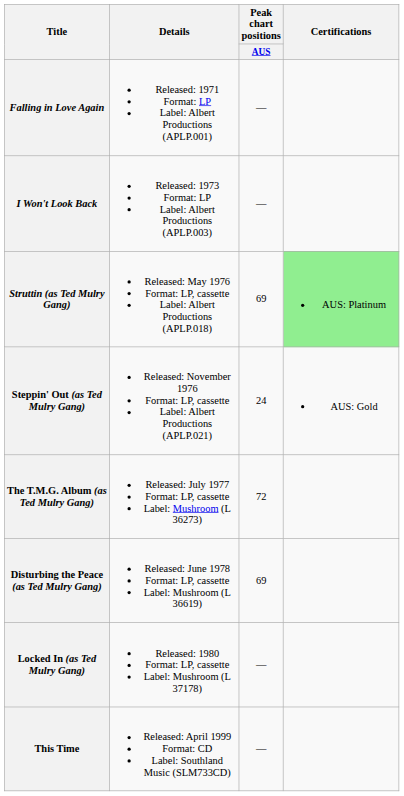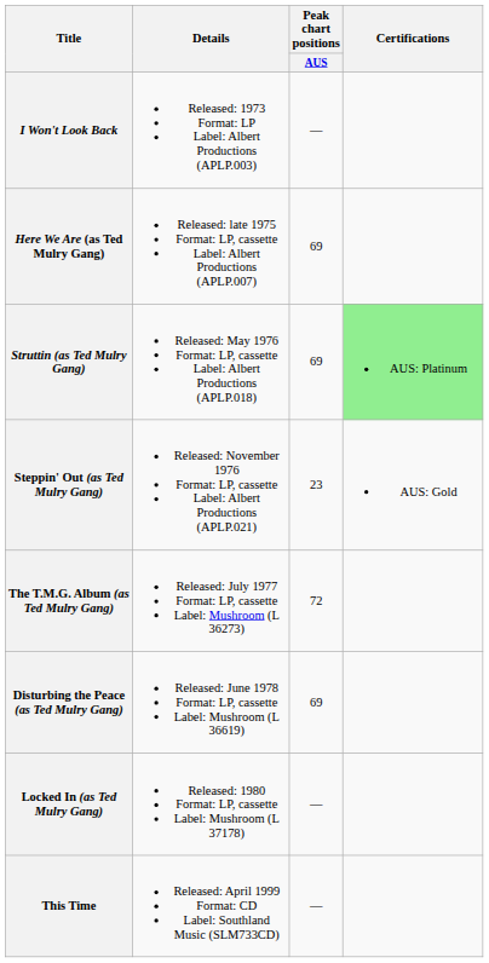- row: Falling in Love Again | Released: 1971 Format: LP Label: Albert Productions (APLP.001) | —
+ row: Here We Are (as Ted Mulry Gang) | Released: late 1975 Format: LP, cassette Label: Albert Productions (APLP.007) | 69
Steppin' Out (as Ted Mulry Gang) | Peak chart positions / AUS: 24 -> 23
